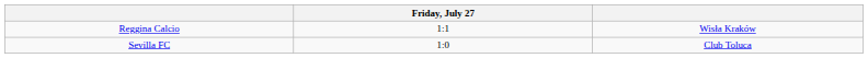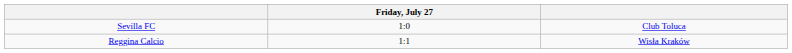rows swapped: Reggina Calcio <-> Sevilla FC
